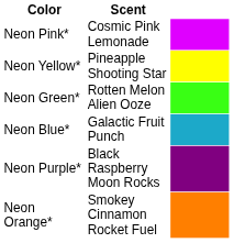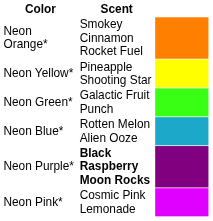rows swapped: Neon Orange* <-> Neon Pink*
Neon Green* | Scent: Rotten Melon Alien Ooze -> Galactic Fruit Punch
Neon Blue* | Scent: Galactic Fruit Punch -> Rotten Melon Alien Ooze
Neon Purple* | Scent: normal -> bold
